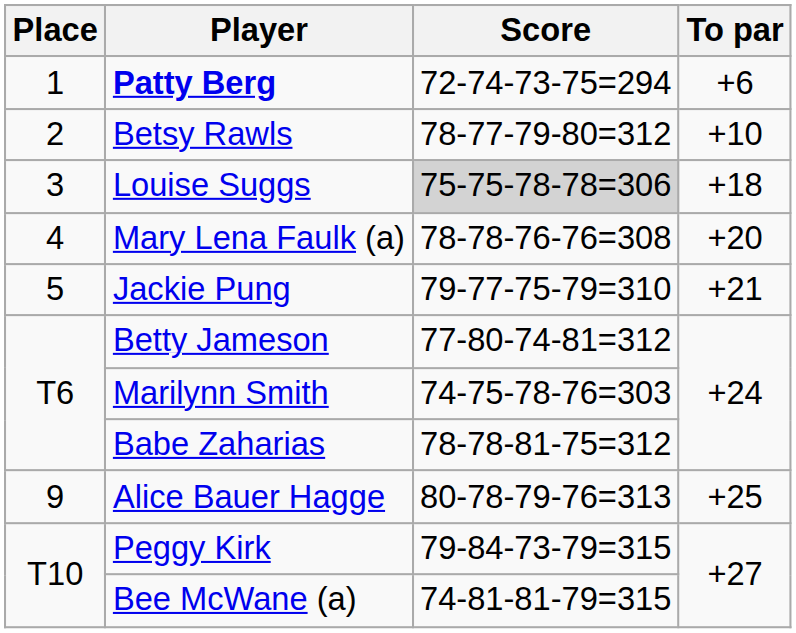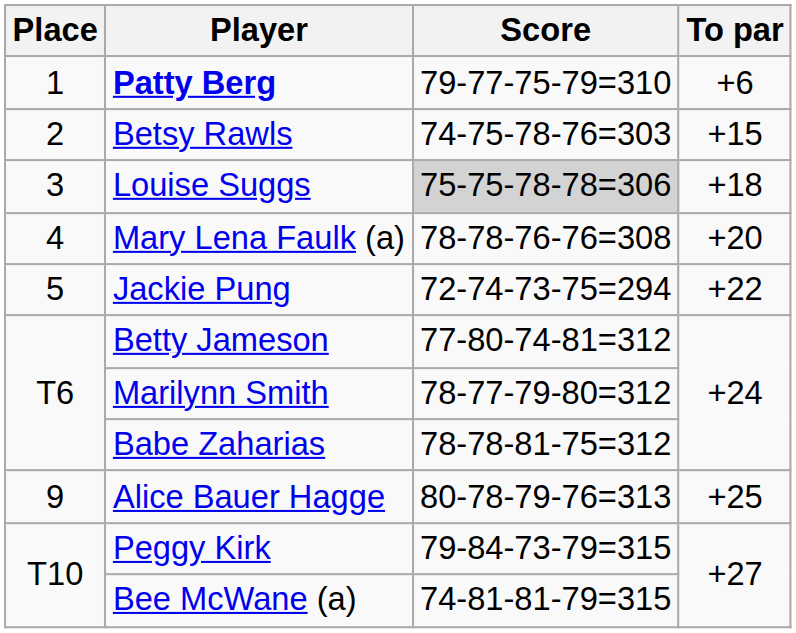Patty Berg | Score: 72-74-73-75=294 -> 79-77-75-79=310
Betsy Rawls | Score: 78-77-79-80=312 -> 74-75-78-76=303
Betsy Rawls | To par: +10 -> +15
Jackie Pung | Score: 79-77-75-79=310 -> 72-74-73-75=294
Jackie Pung | To par: +21 -> +22
Marilynn Smith | Score: 74-75-78-76=303 -> 78-77-79-80=312
